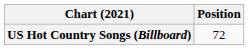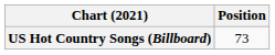US Hot Country Songs (Billboard) | Position: 72 -> 73
